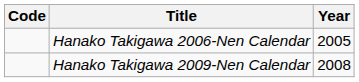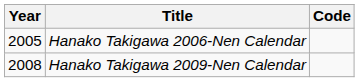columns swapped: Year <-> Code
